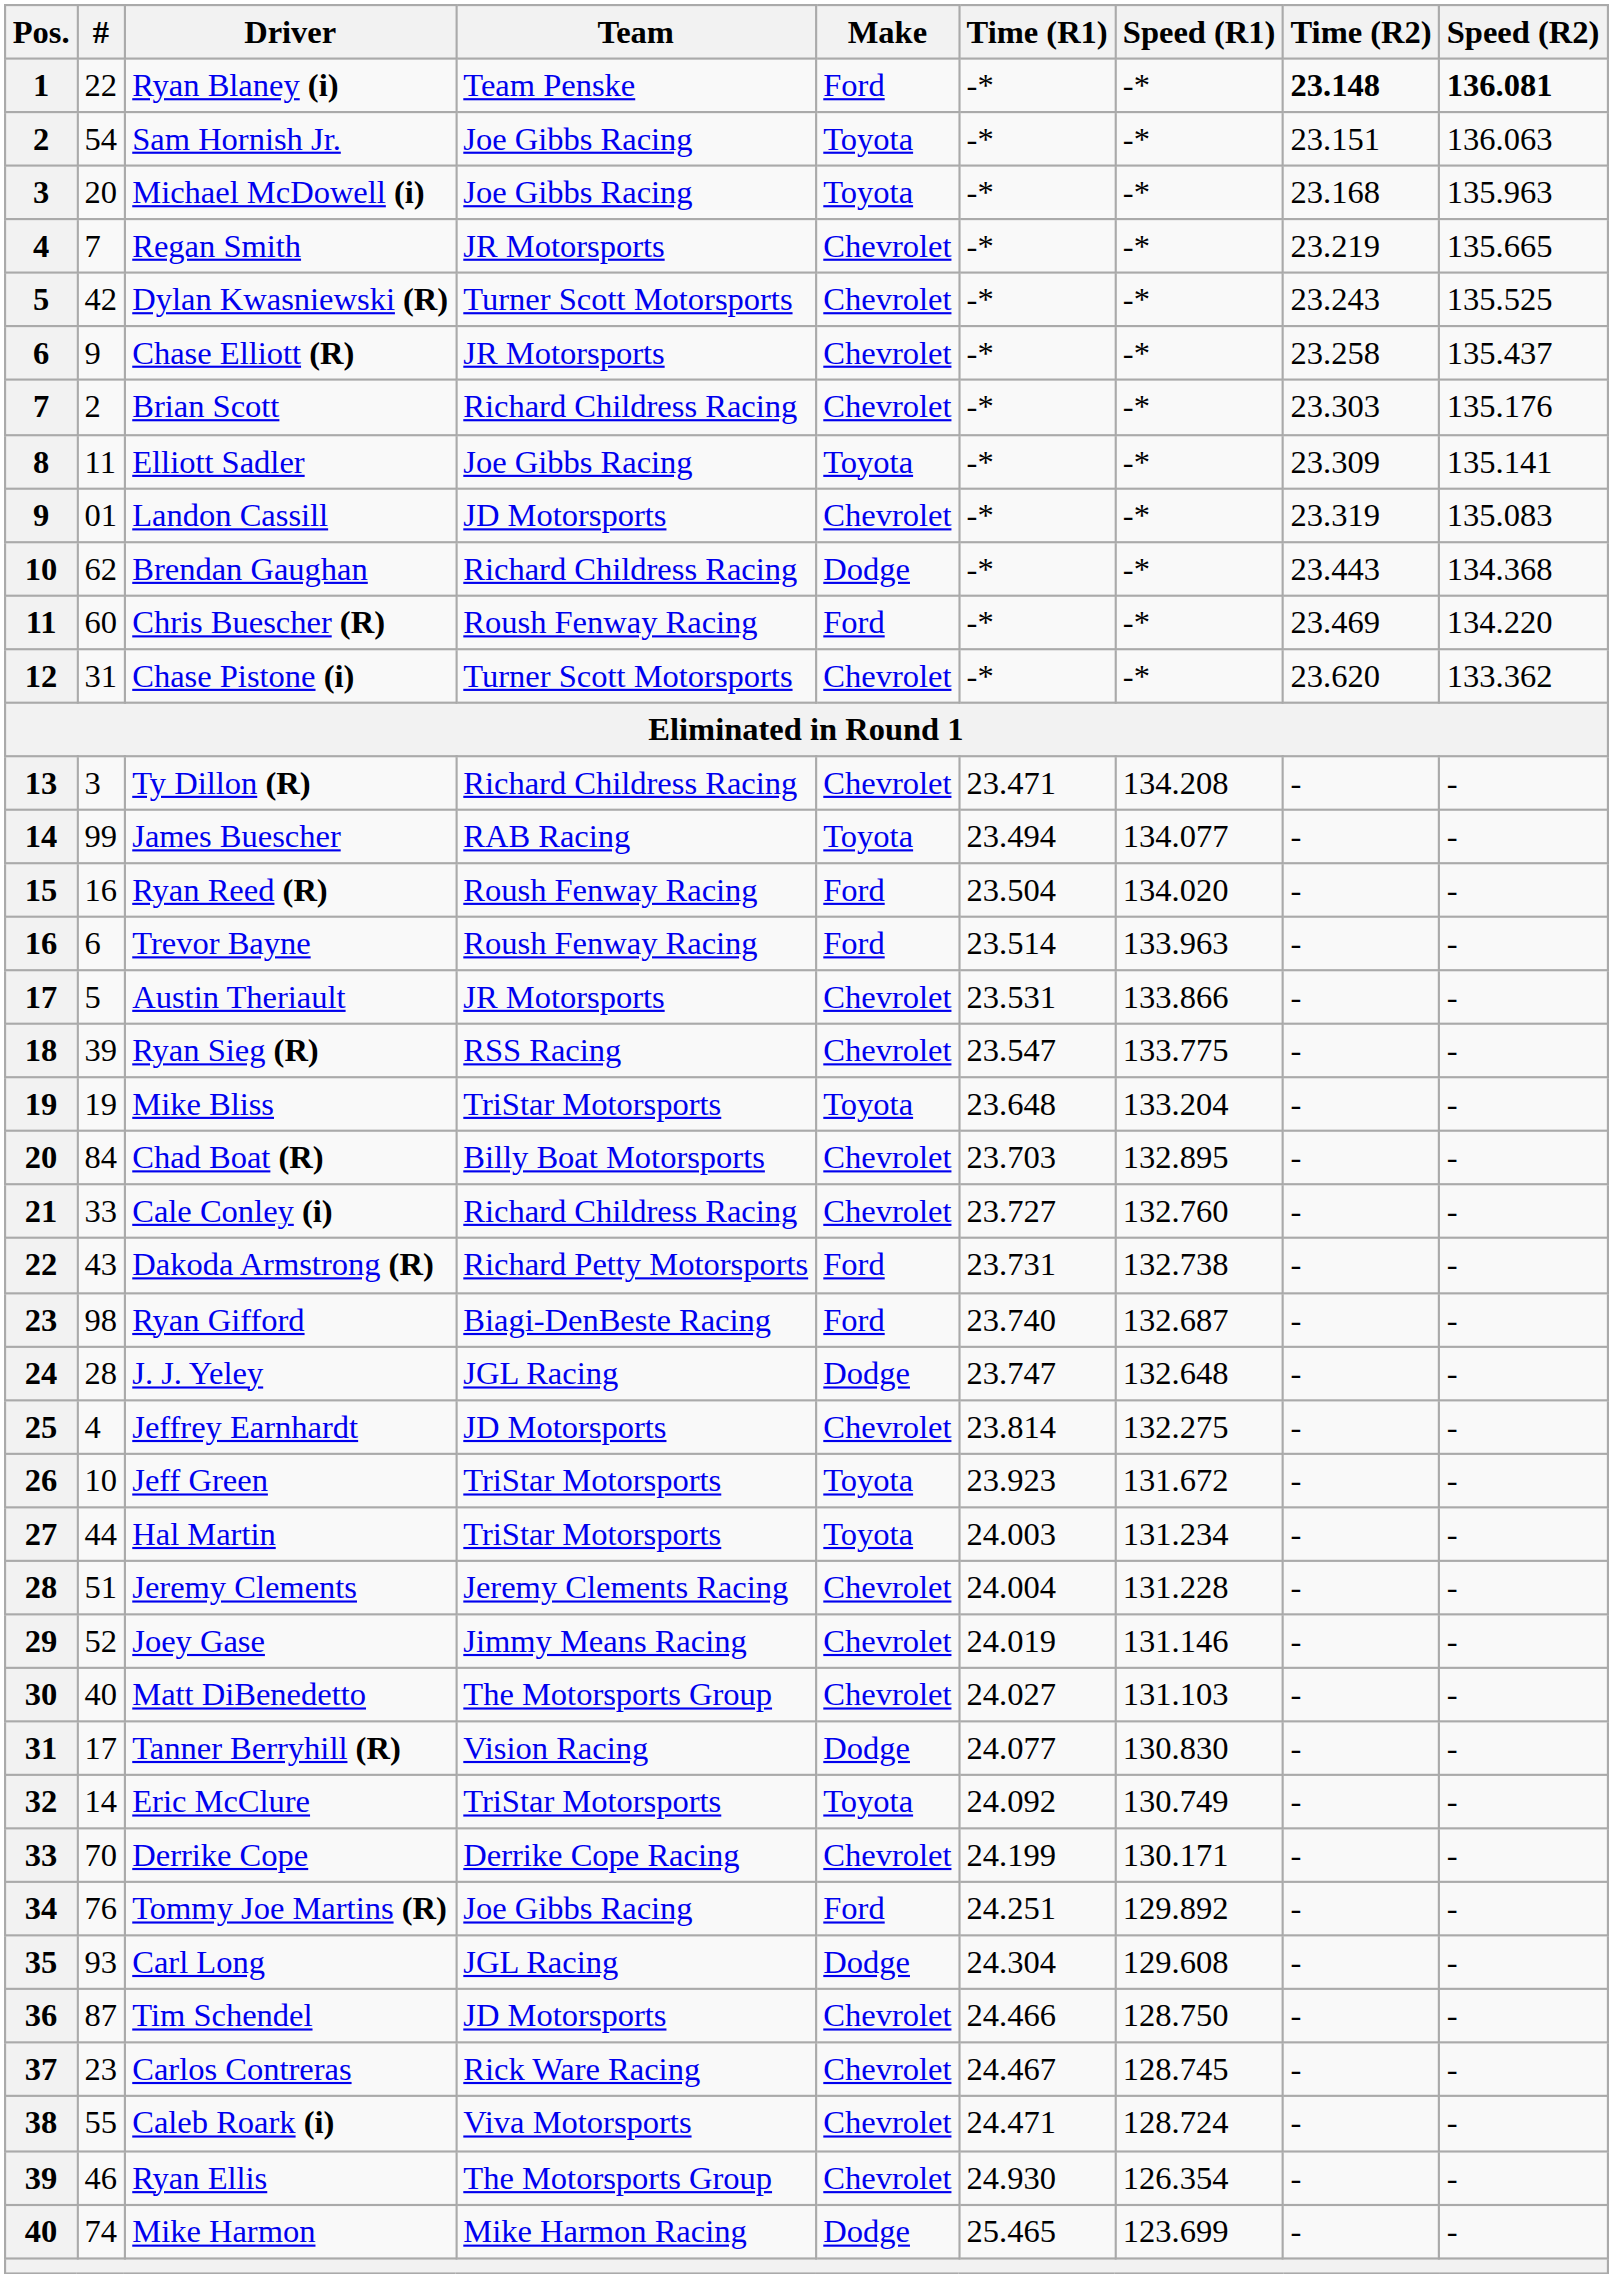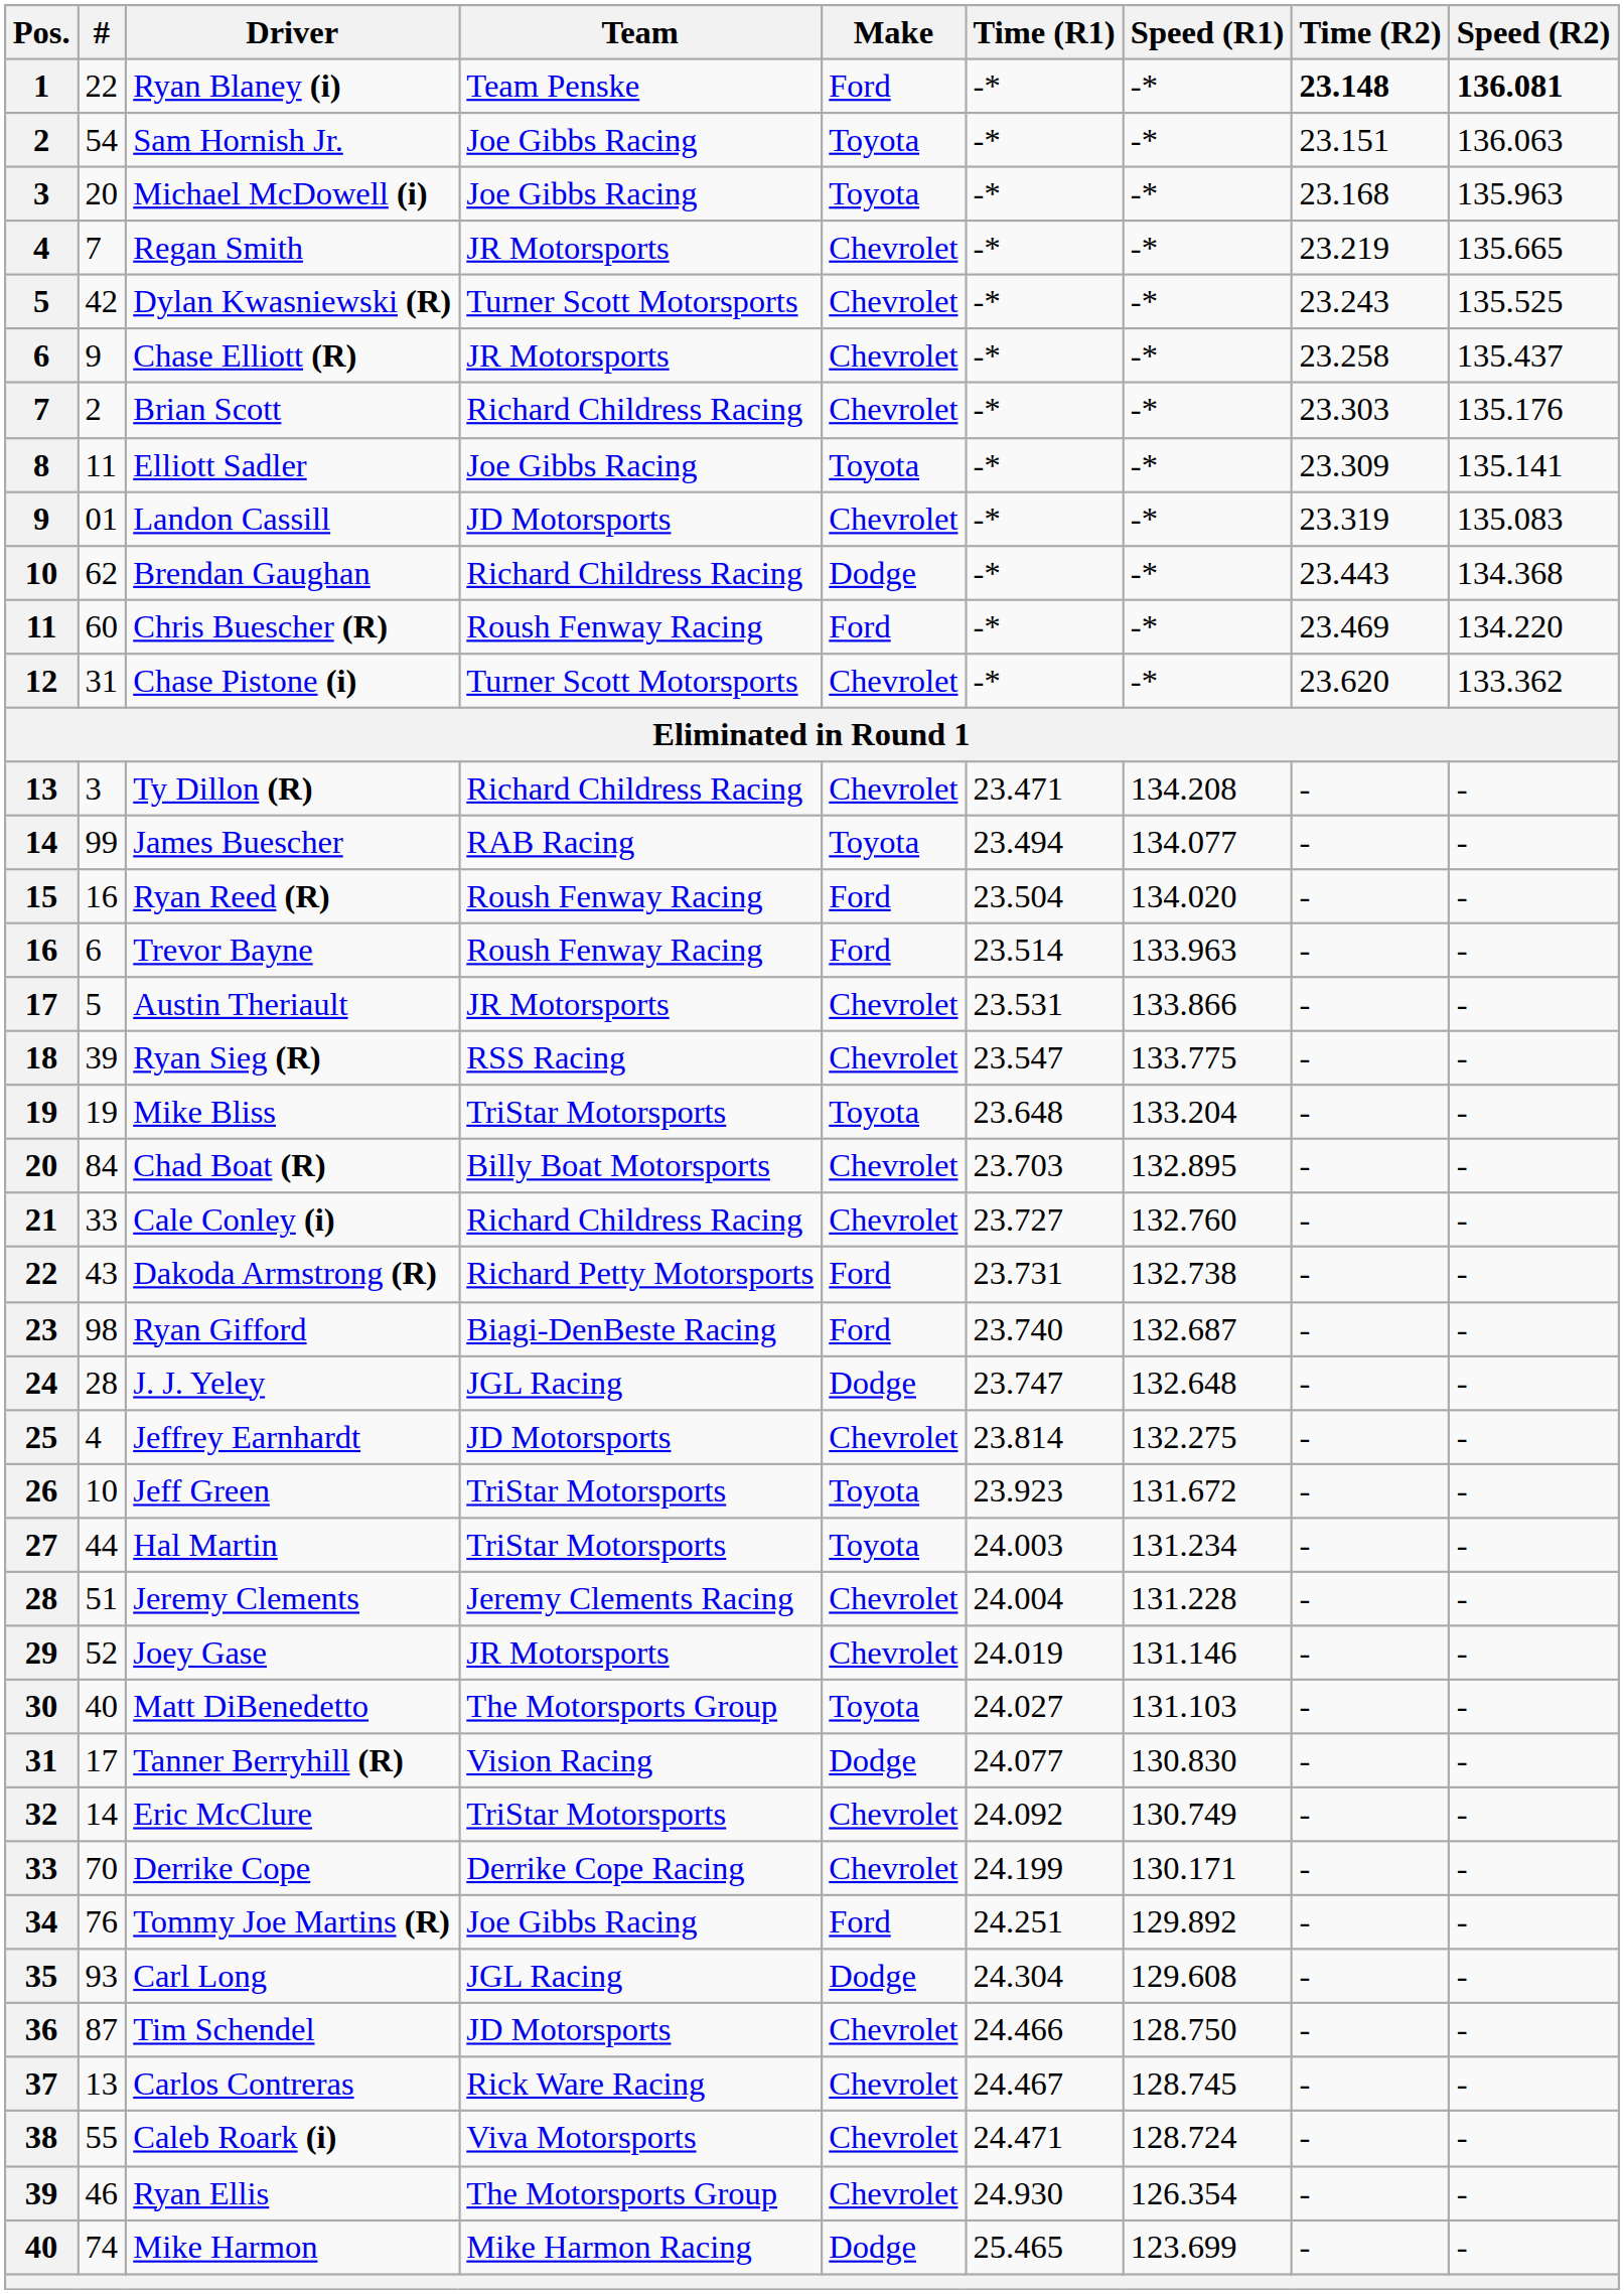Joey Gase | Team: Jimmy Means Racing -> JR Motorsports
Matt DiBenedetto | Make: Chevrolet -> Toyota
Eric McClure | Make: Toyota -> Chevrolet
Carlos Contreras | #: 23 -> 13
